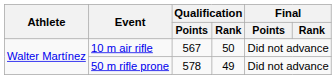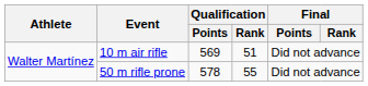10 m air rifle | Qualification / Points: 567 -> 569
10 m air rifle | Qualification / Rank: 50 -> 51
50 m rifle prone | Qualification / Rank: 49 -> 55
